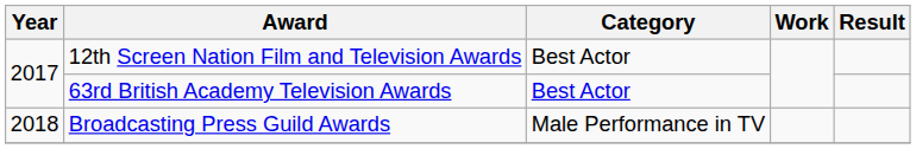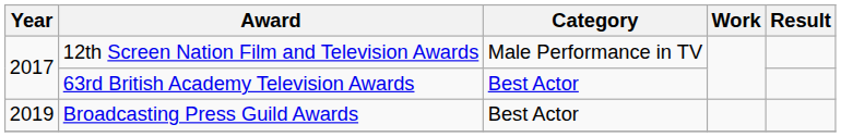12th Screen Nation Film and Television Awards | Category: Best Actor -> Male Performance in TV
Broadcasting Press Guild Awards | Year: 2018 -> 2019
Broadcasting Press Guild Awards | Category: Male Performance in TV -> Best Actor
